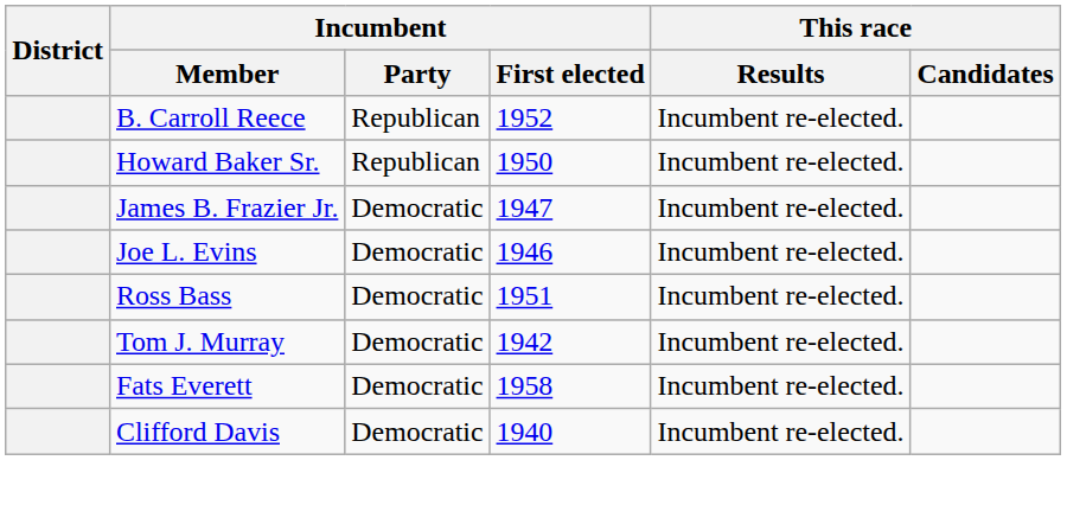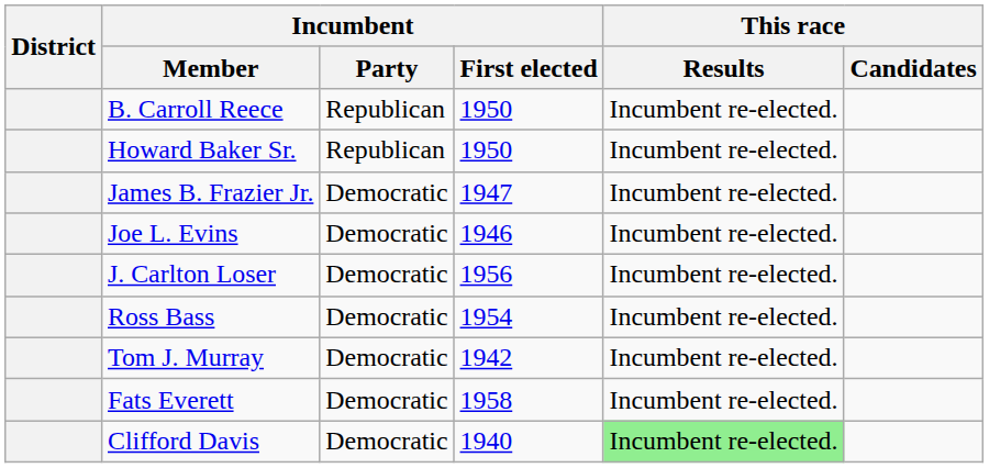B. Carroll Reece | Incumbent / First elected: 1952 -> 1950
+ row: J. Carlton Loser | Democratic | 1956 | Incumbent re-elected.
Ross Bass | Incumbent / First elected: 1951 -> 1954
Clifford Davis | This race / Results: no background -> lightgreen background
